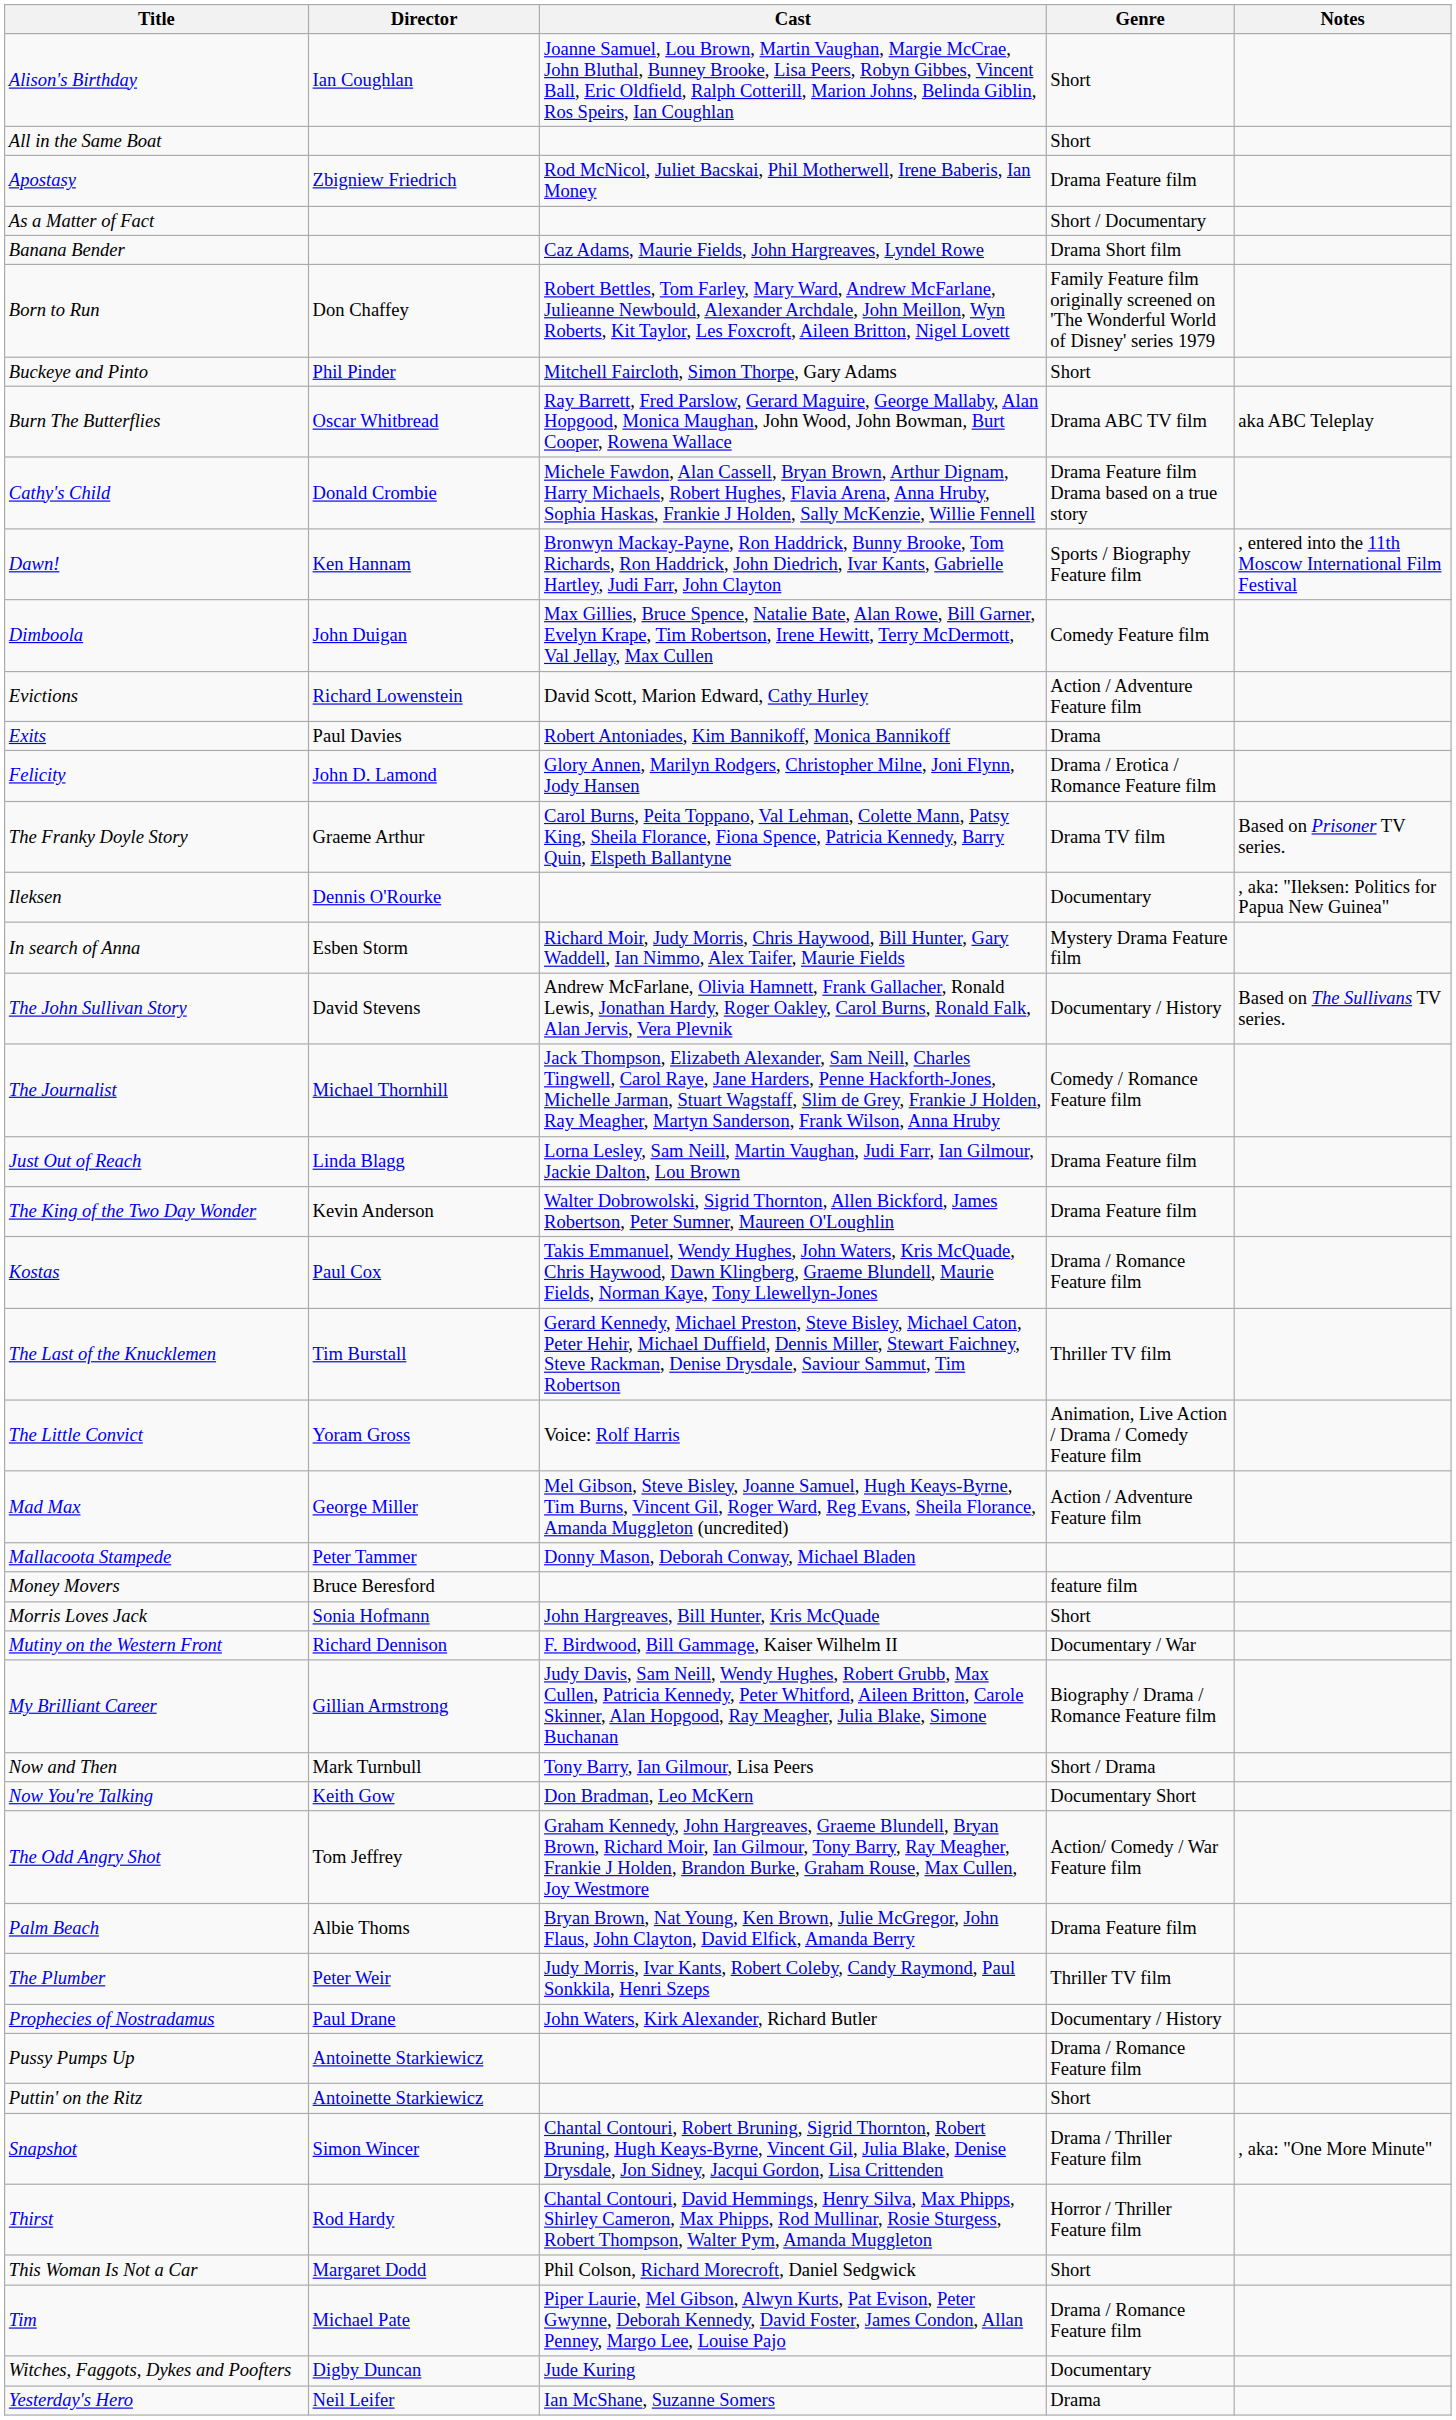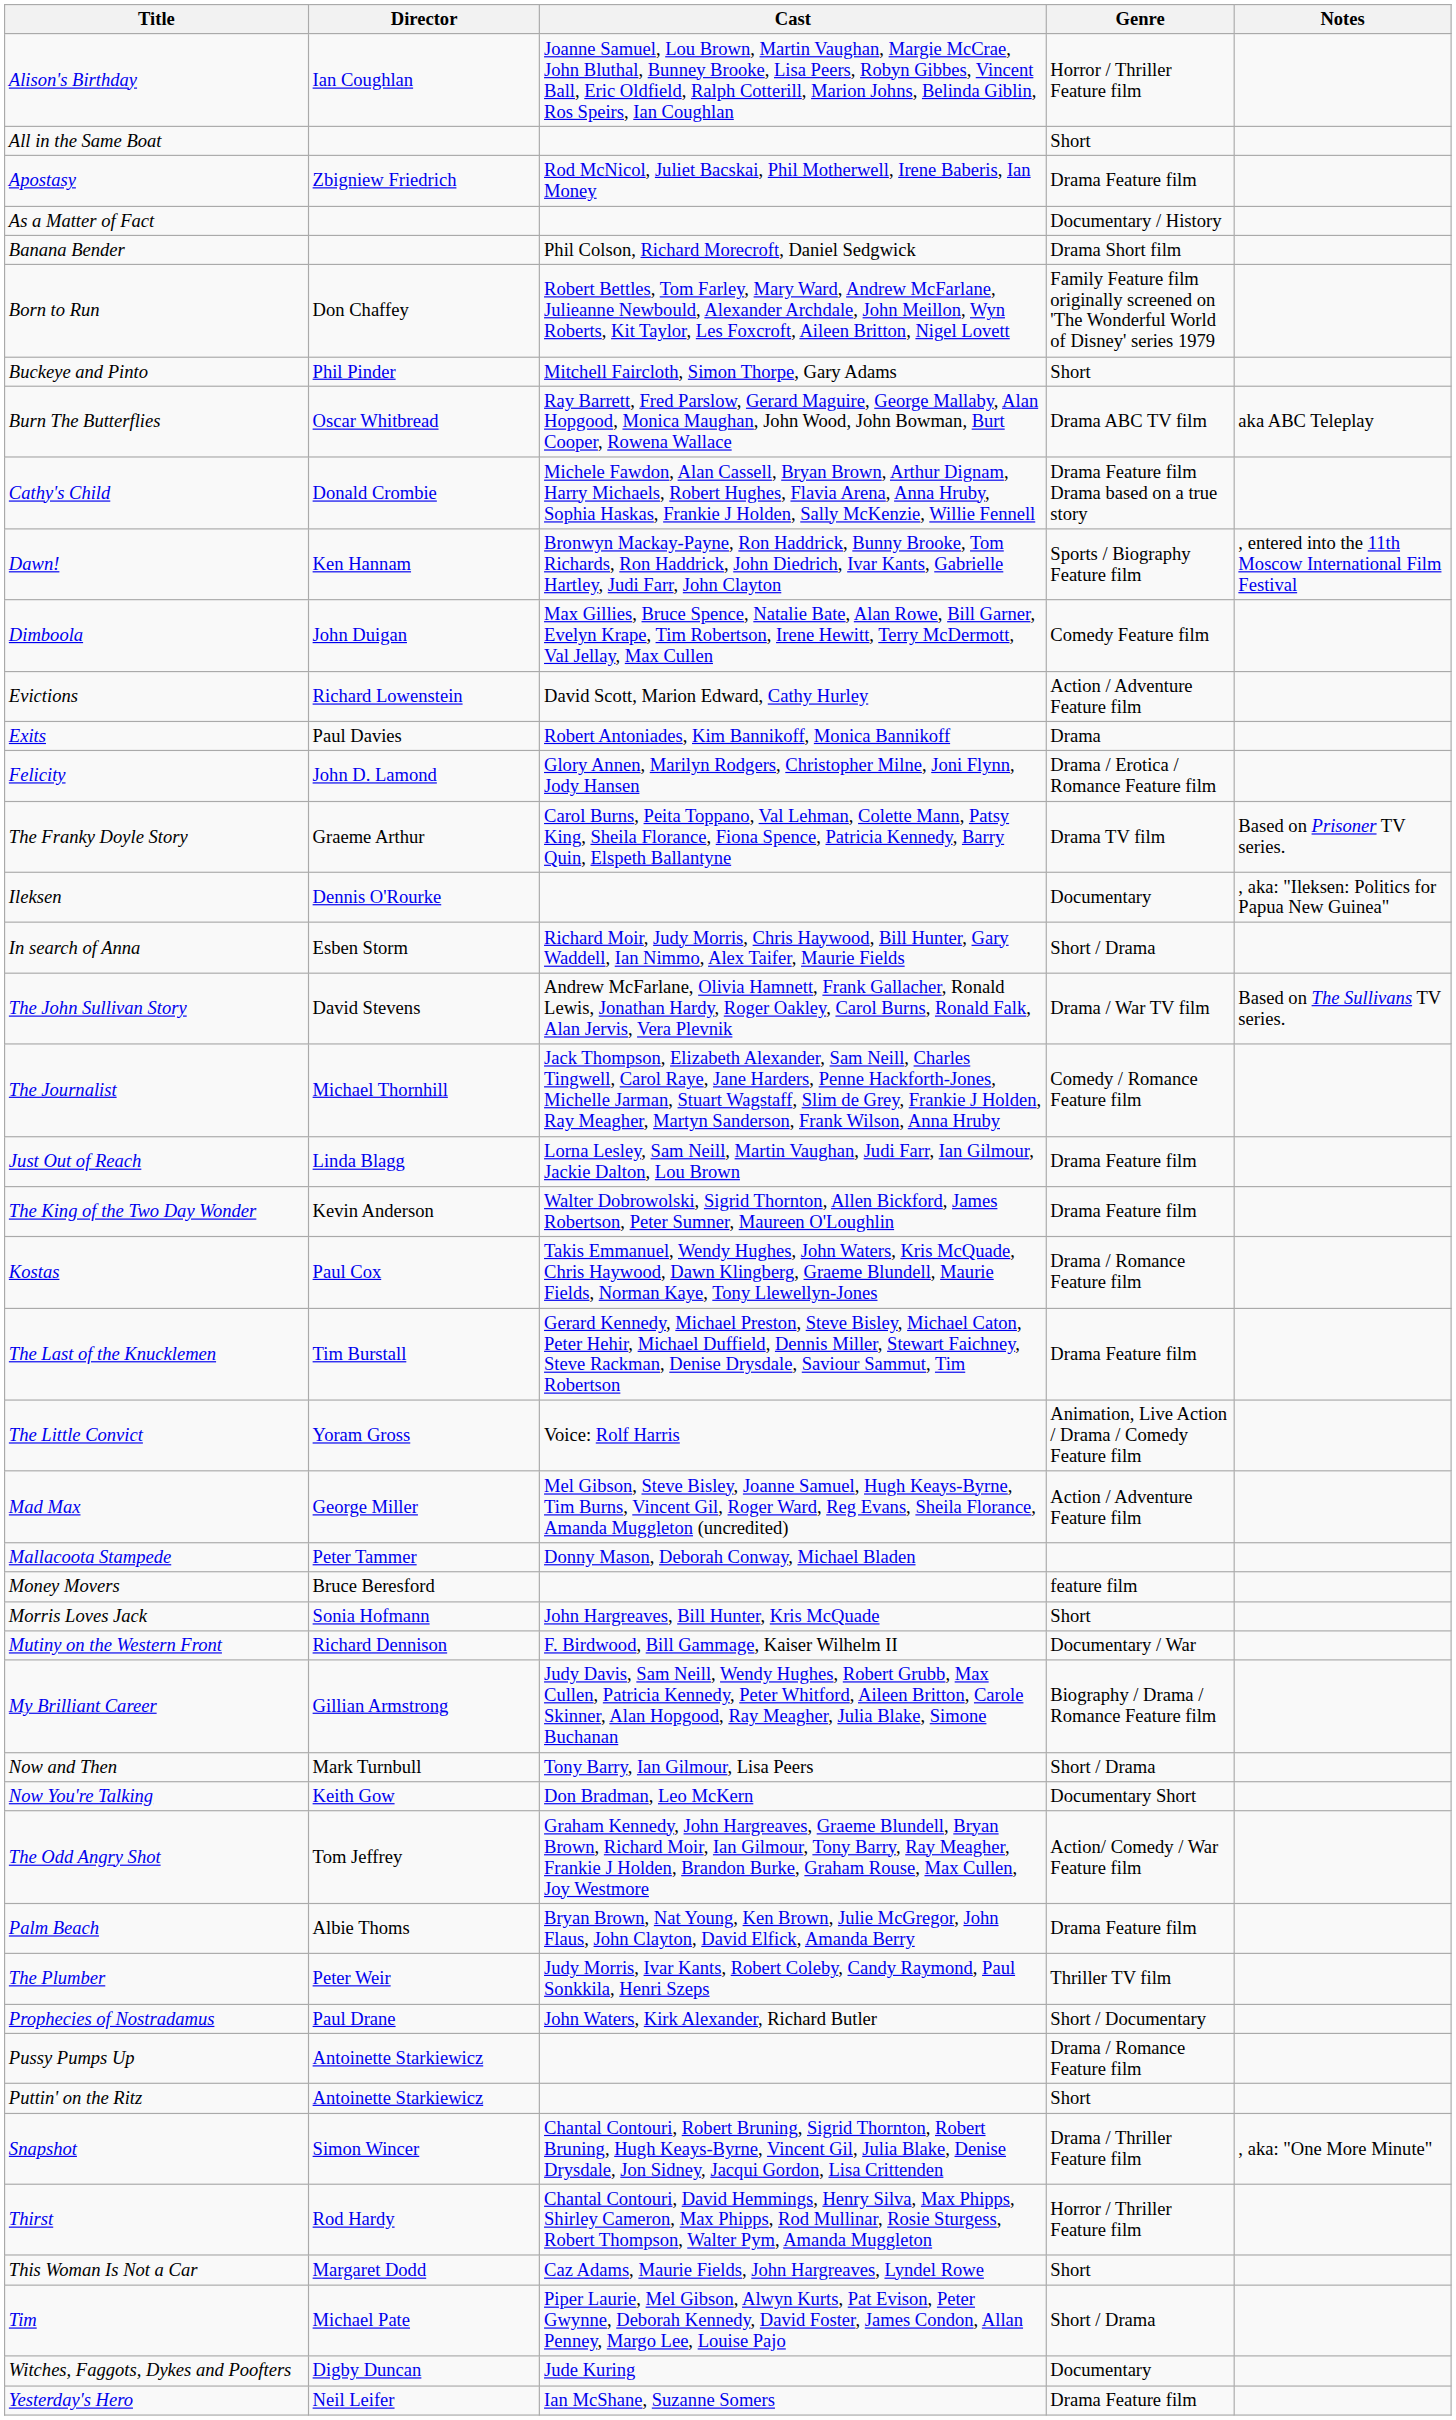Alison's Birthday | Genre: Short -> Horror / Thriller Feature film
As a Matter of Fact | Genre: Short / Documentary -> Documentary / History
Banana Bender | Cast: Caz Adams, Maurie Fields, John Hargreaves, Lyndel Rowe -> Phil Colson, Richard Morecroft, Daniel Sedgwick
In search of Anna | Genre: Mystery Drama Feature film -> Short / Drama
The John Sullivan Story | Genre: Documentary / History -> Drama / War TV film
The Last of the Knucklemen | Genre: Thriller TV film -> Drama Feature film
Prophecies of Nostradamus | Genre: Documentary / History -> Short / Documentary
This Woman Is Not a Car | Cast: Phil Colson, Richard Morecroft, Daniel Sedgwick -> Caz Adams, Maurie Fields, John Hargreaves, Lyndel Rowe
Tim | Genre: Drama / Romance Feature film -> Short / Drama
Yesterday's Hero | Genre: Drama -> Drama Feature film
